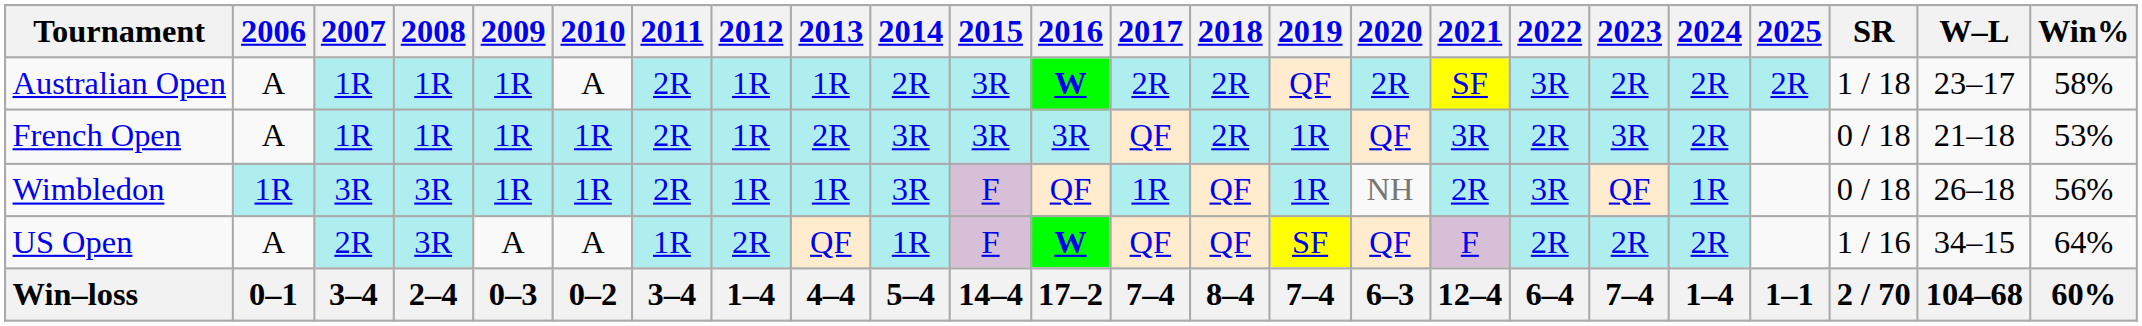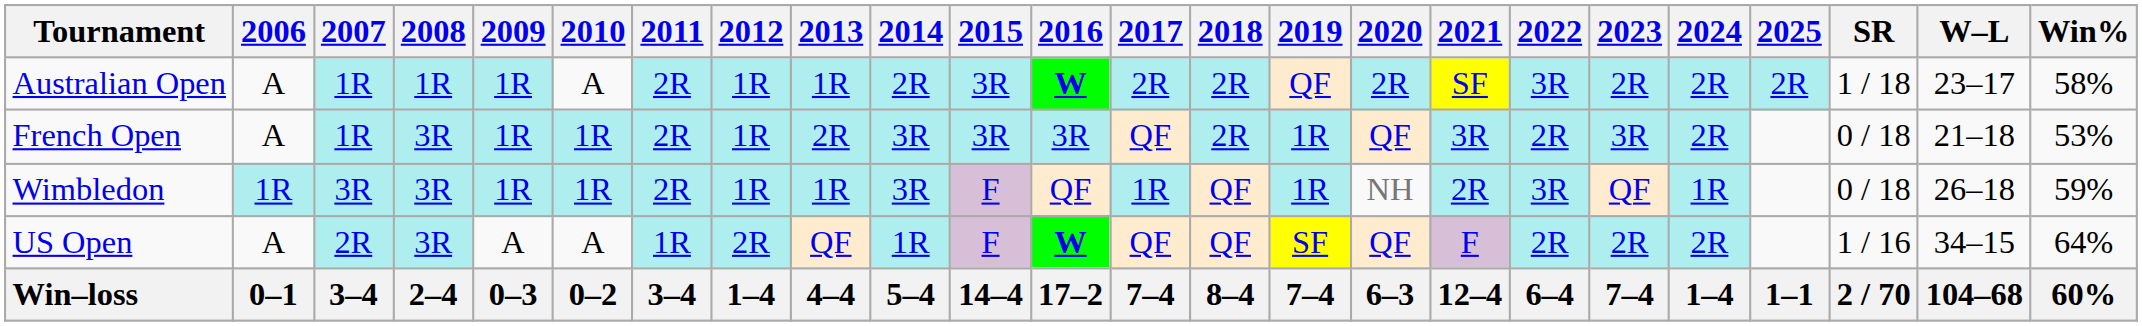French Open | 2008: 1R -> 3R
Wimbledon | Win%: 56% -> 59%
